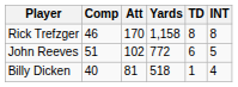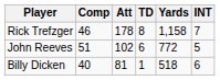columns swapped: Yards <-> TD
Rick Trefzger | Att: 170 -> 178
Rick Trefzger | INT: 8 -> 7
Billy Dicken | INT: 4 -> 6
